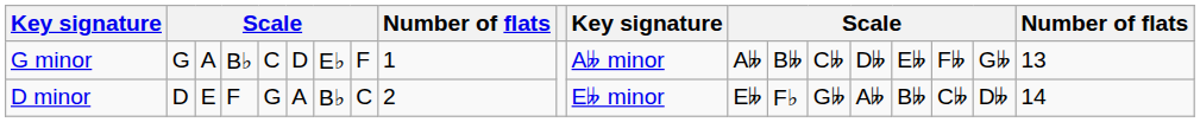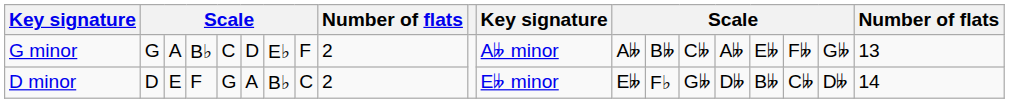G minor | column 9: 1 -> 2
G minor | column 15: D𝄫 -> A𝄫
D minor | column 15: A𝄫 -> D𝄫
